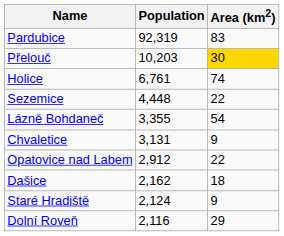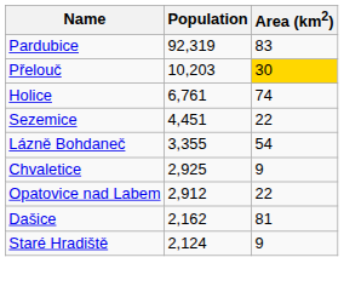Sezemice | Population: 4,448 -> 4,451
Chvaletice | Population: 3,131 -> 2,925
Dašice | Area (km2): 18 -> 81
- row: Dolní Roveň | 2,116 | 29
